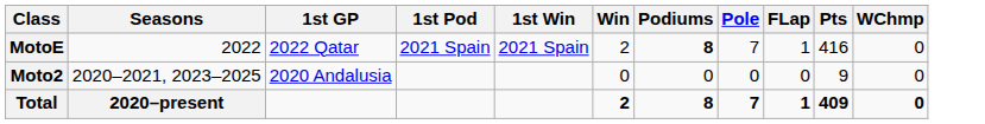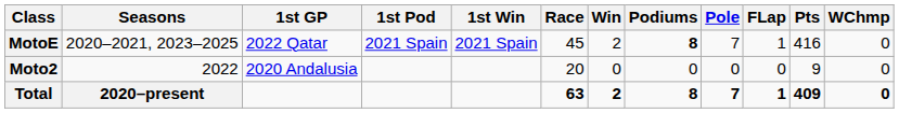+ column: Race | 45 | 20 | 63
MotoE | Seasons: 2022 -> 2020–2021, 2023–2025
Moto2 | Seasons: 2020–2021, 2023–2025 -> 2022
